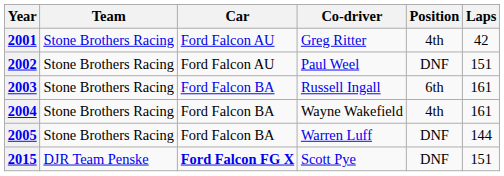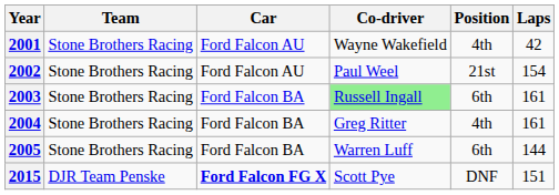2001 | Co-driver: Greg Ritter -> Wayne Wakefield
2002 | Position: DNF -> 21st
2002 | Laps: 151 -> 154
2003 | Co-driver: no background -> lightgreen background
2004 | Co-driver: Wayne Wakefield -> Greg Ritter
2005 | Position: DNF -> 6th
